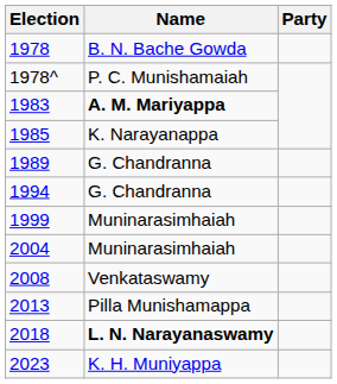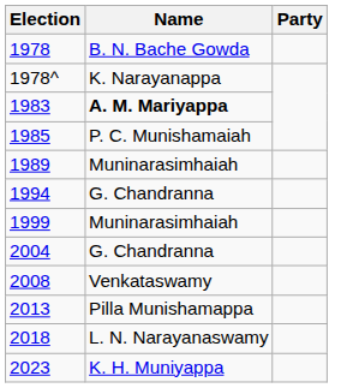1978^ | Name: P. C. Munishamaiah -> K. Narayanappa
1985 | Name: K. Narayanappa -> P. C. Munishamaiah
1989 | Name: G. Chandranna -> Muninarasimhaiah
2004 | Name: Muninarasimhaiah -> G. Chandranna
2018 | Name: bold -> normal
